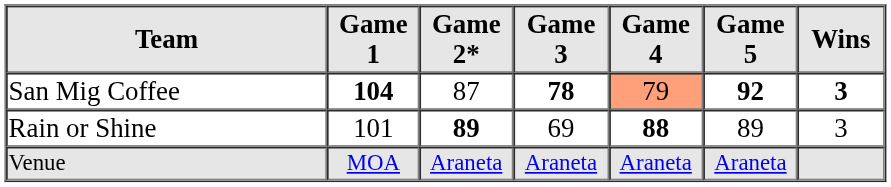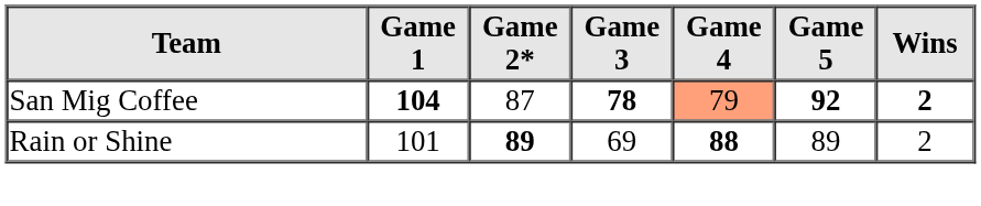San Mig Coffee | Wins: 3 -> 2
Rain or Shine | Wins: 3 -> 2
- row: Venue | MOA | Araneta | Araneta | Araneta | Araneta
